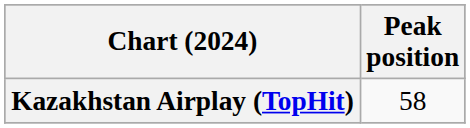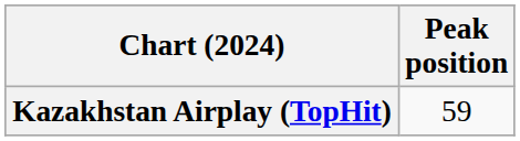Kazakhstan Airplay (TopHit) | Peak position: 58 -> 59
